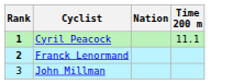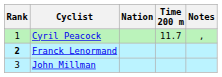+ column: Notes | ,
Cyril Peacock | Rank: bold -> normal
Cyril Peacock | Time 200 m: 11.1 -> 11.7
